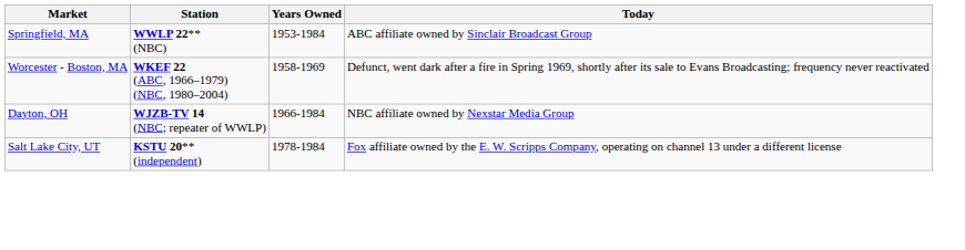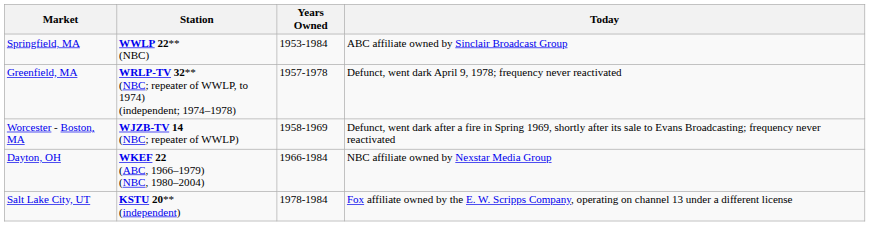+ row: Greenfield, MA | WRLP-TV 32** (NBC; repeater of WWLP, to 1974) (independent; 1974–1978) | 1957-1978 | Defunct, went dark April 9, 1978; frequency never reactivated
Worcester - Boston, MA | Station: WKEF 22 (ABC, 1966–1979) (NBC, 1980–2004) -> WJZB-TV 14 (NBC; repeater of WWLP)
Dayton, OH | Station: WJZB-TV 14 (NBC; repeater of WWLP) -> WKEF 22 (ABC, 1966–1979) (NBC, 1980–2004)
